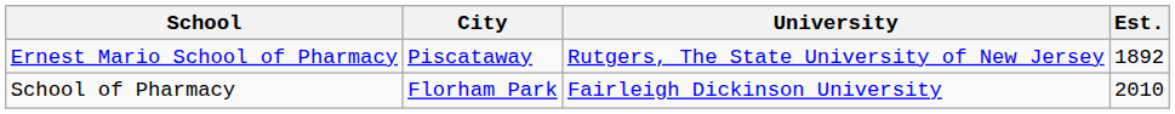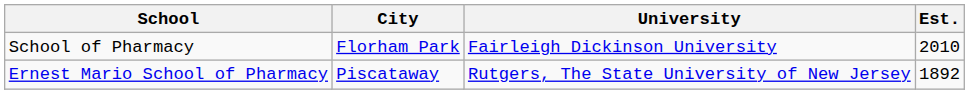rows swapped: School of Pharmacy <-> Ernest Mario School of Pharmacy
